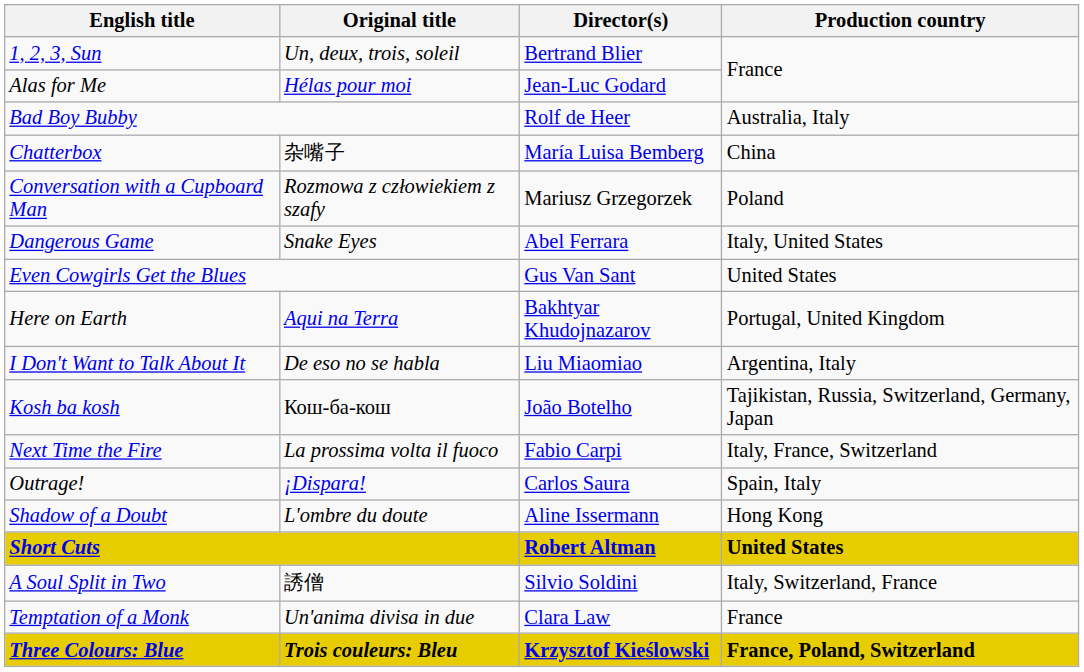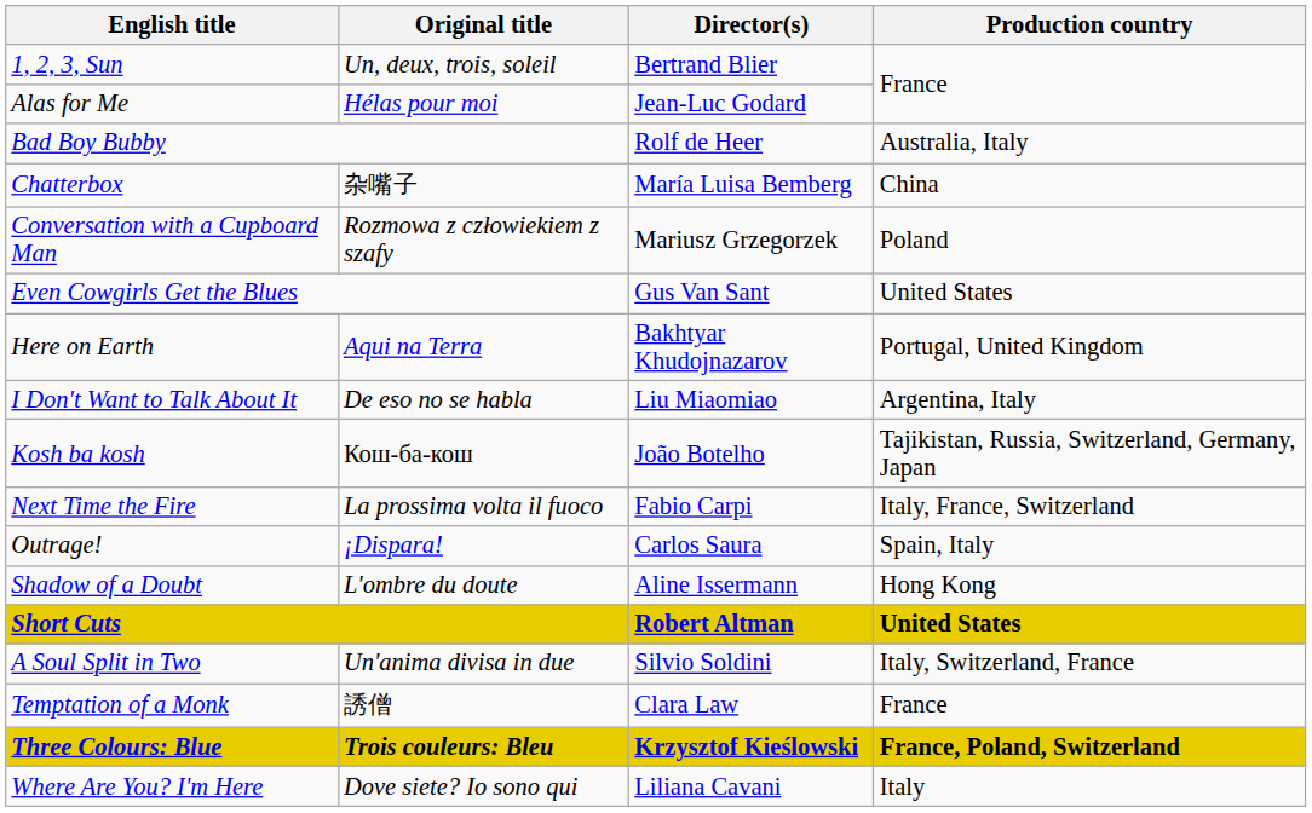- row: Dangerous Game | Snake Eyes | Abel Ferrara | Italy, United States
A Soul Split in Two | Original title: 誘僧 -> Un'anima divisa in due
Temptation of a Monk | Original title: Un'anima divisa in due -> 誘僧
+ row: Where Are You? I'm Here | Dove siete? Io sono qui | Liliana Cavani | Italy
